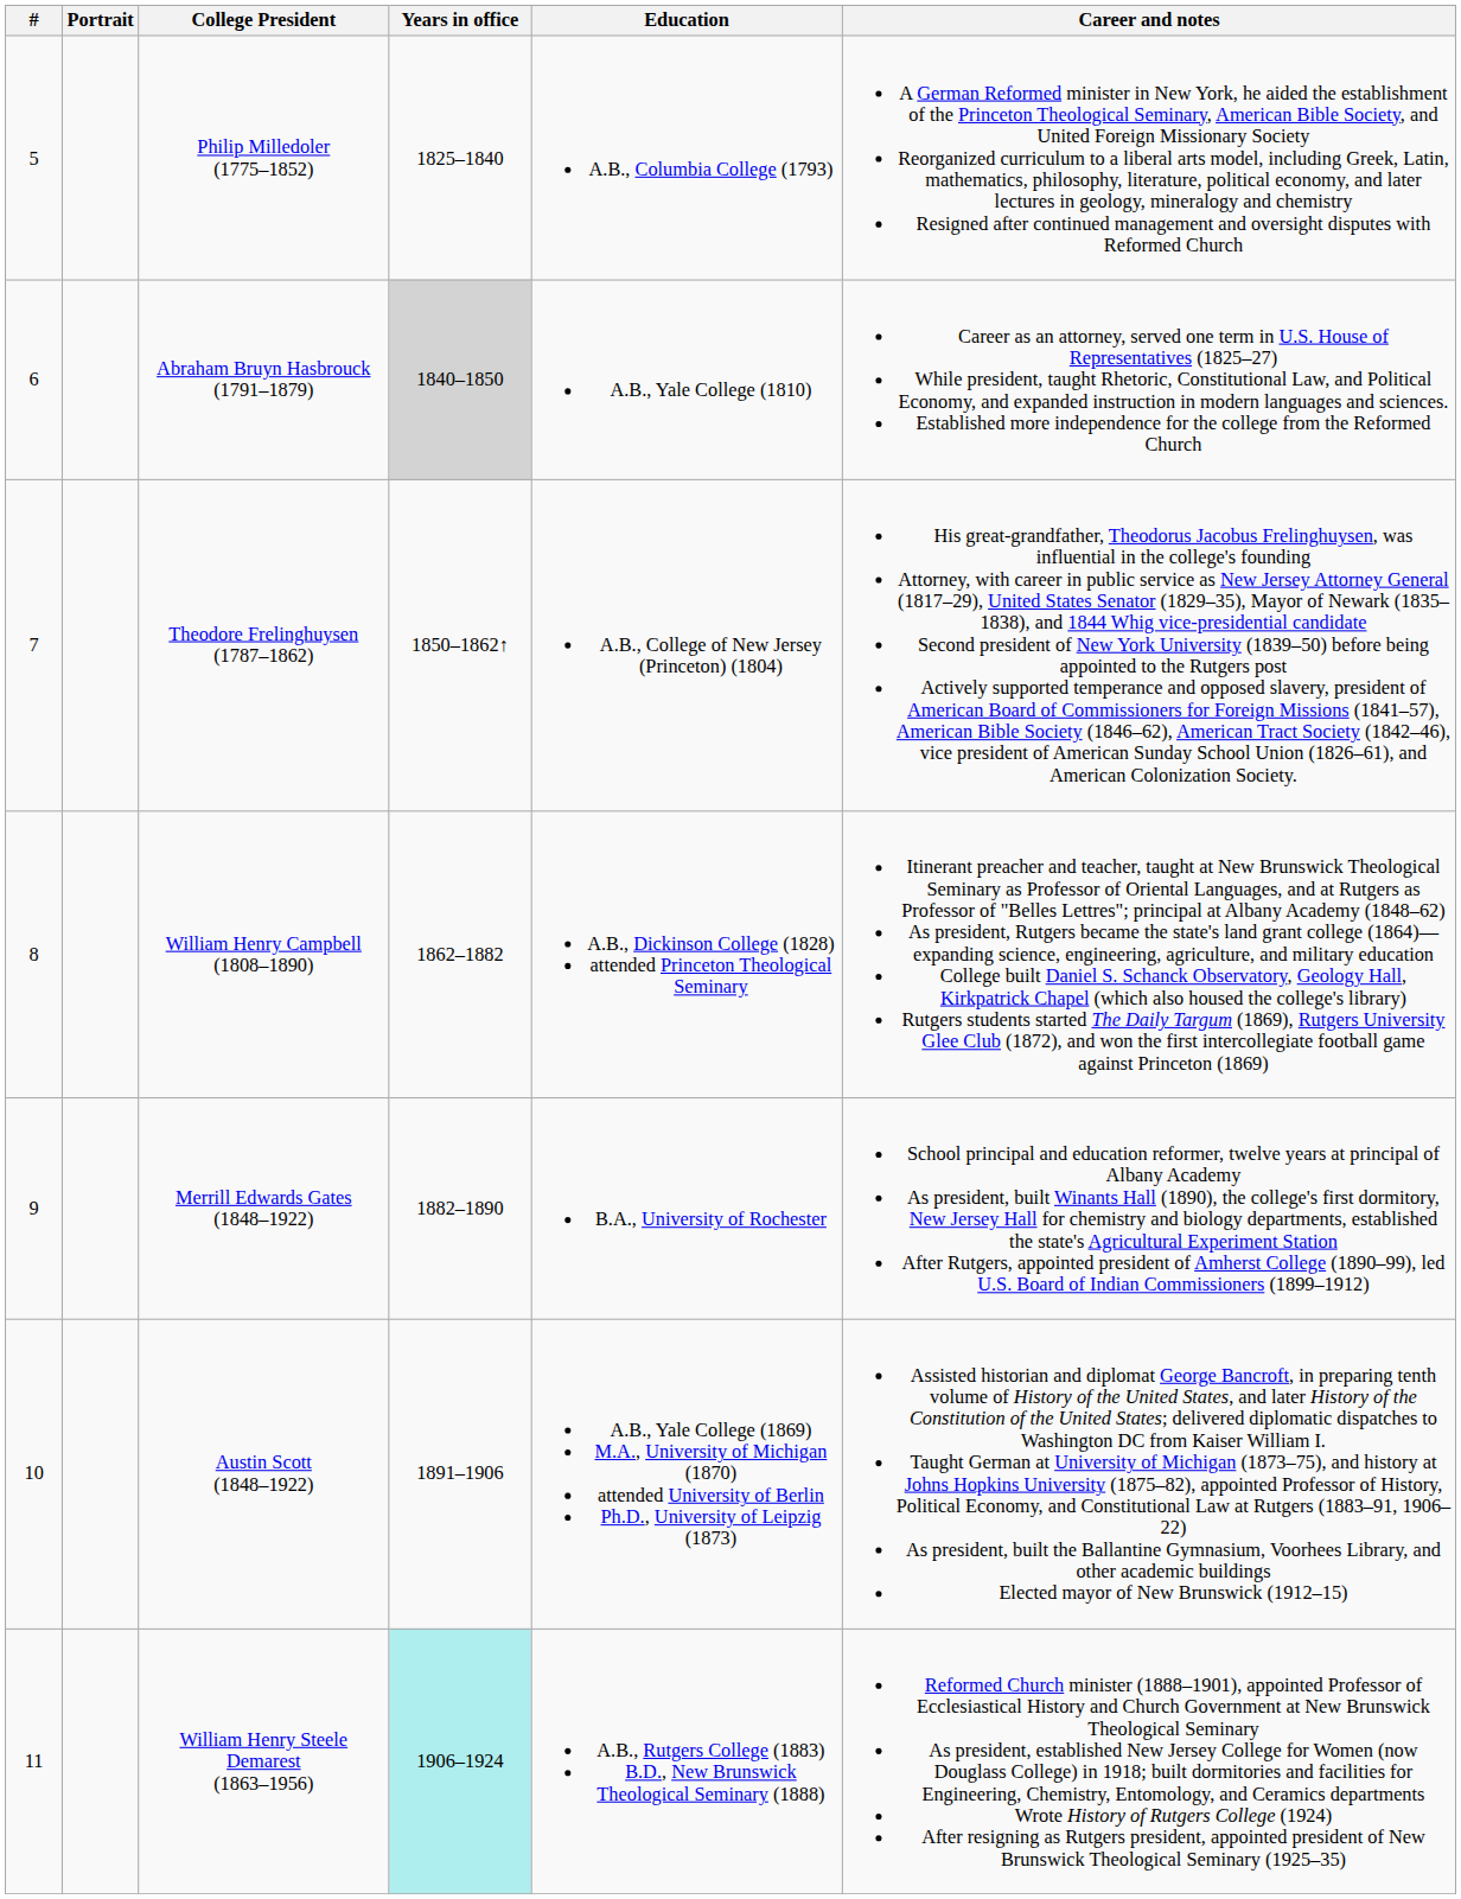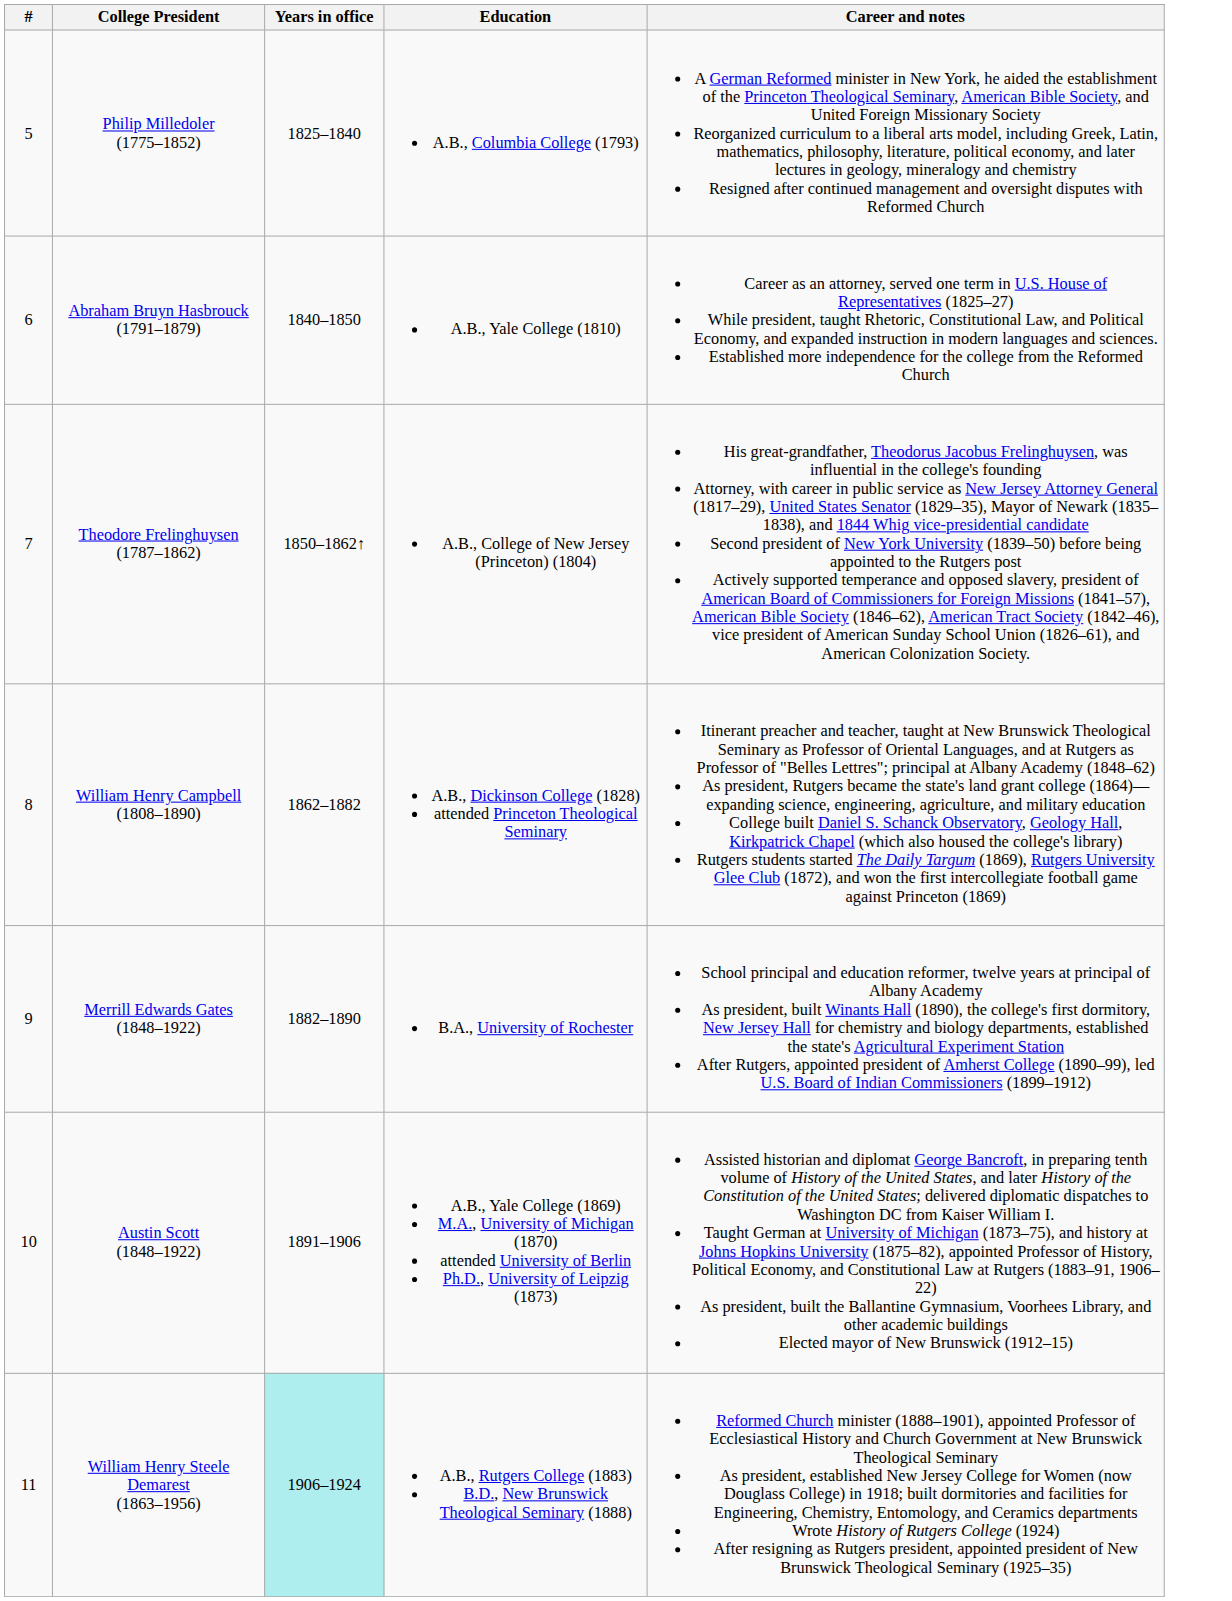- column: Portrait
Abraham Bruyn Hasbrouck (1791–1879) | Years in office: lightgrey background -> no background
